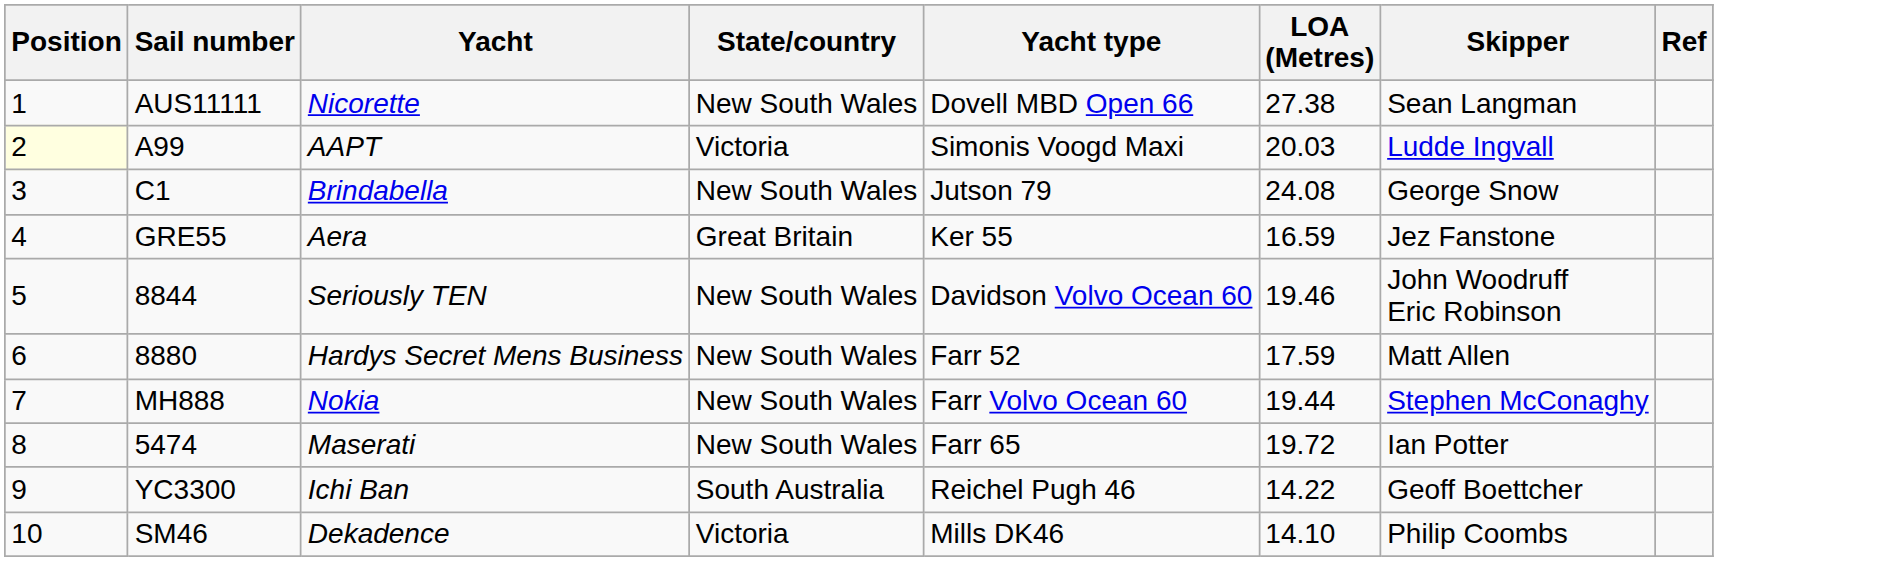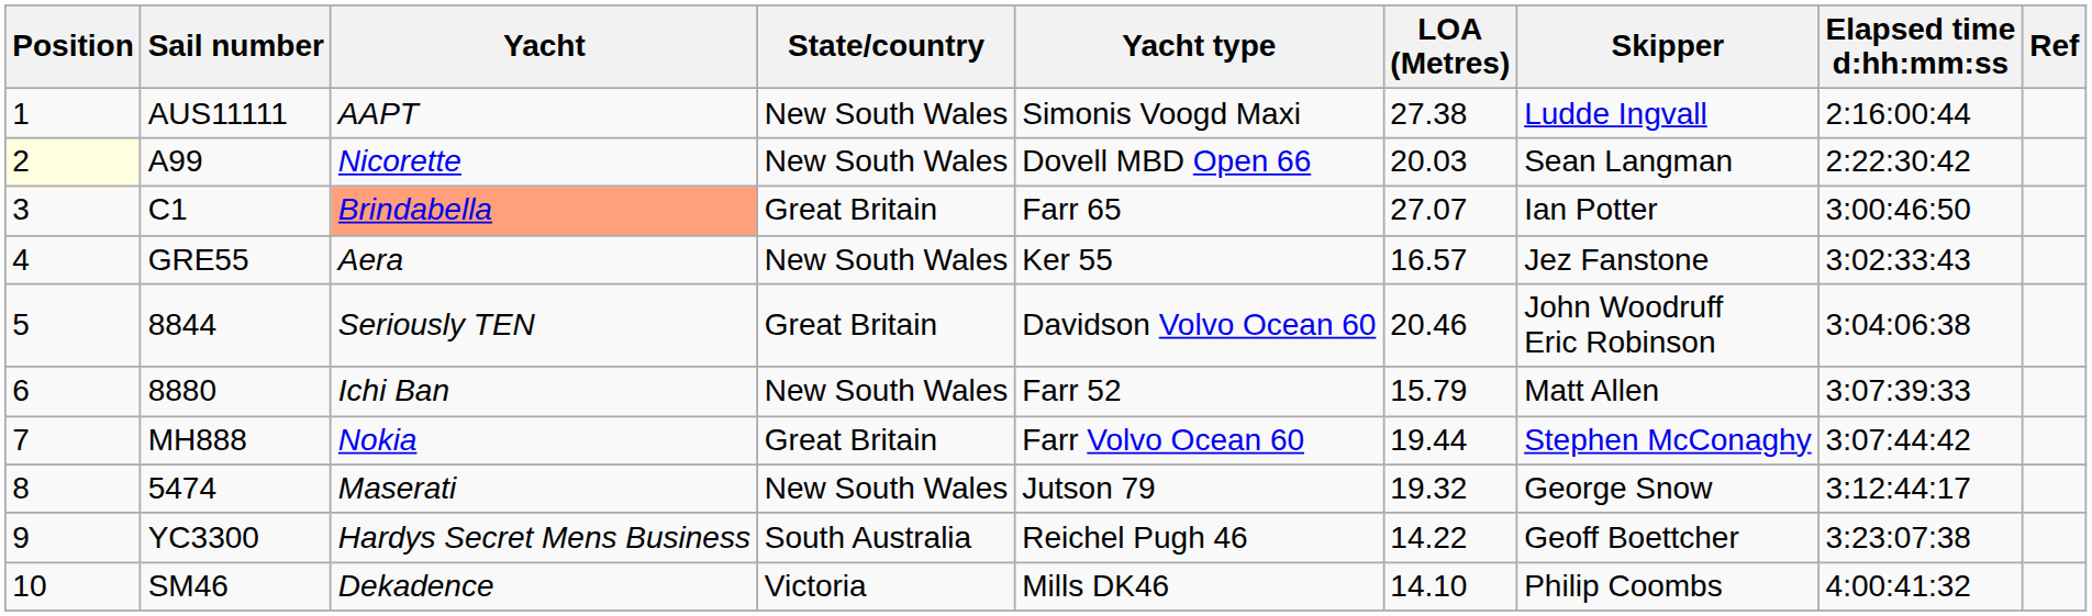+ column: Elapsed time d:hh:mm:ss | 2:16:00:44 | 2:22:30:42 | 3:00:46:50 | 3:02:33:43 | 3:04:06:38 | 3:07:39:33 | 3:07:44:42 | 3:12:44:17 | 3:23:07:38 | 4:00:41:32
AUS11111 | Yacht: Nicorette -> AAPT
AUS11111 | Yacht type: Dovell MBD Open 66 -> Simonis Voogd Maxi
AUS11111 | Skipper: Sean Langman -> Ludde Ingvall
A99 | Yacht: AAPT -> Nicorette
A99 | State/country: Victoria -> New South Wales
A99 | Yacht type: Simonis Voogd Maxi -> Dovell MBD Open 66
A99 | Skipper: Ludde Ingvall -> Sean Langman
C1 | Yacht: no background -> lightsalmon background
C1 | State/country: New South Wales -> Great Britain
C1 | Yacht type: Jutson 79 -> Farr 65
C1 | LOA (Metres): 24.08 -> 27.07
C1 | Skipper: George Snow -> Ian Potter
GRE55 | State/country: Great Britain -> New South Wales
GRE55 | LOA (Metres): 16.59 -> 16.57
8844 | State/country: New South Wales -> Great Britain
8844 | LOA (Metres): 19.46 -> 20.46
8880 | Yacht: Hardys Secret Mens Business -> Ichi Ban
8880 | LOA (Metres): 17.59 -> 15.79
MH888 | State/country: New South Wales -> Great Britain
5474 | Yacht type: Farr 65 -> Jutson 79
5474 | LOA (Metres): 19.72 -> 19.32
5474 | Skipper: Ian Potter -> George Snow
YC3300 | Yacht: Ichi Ban -> Hardys Secret Mens Business
